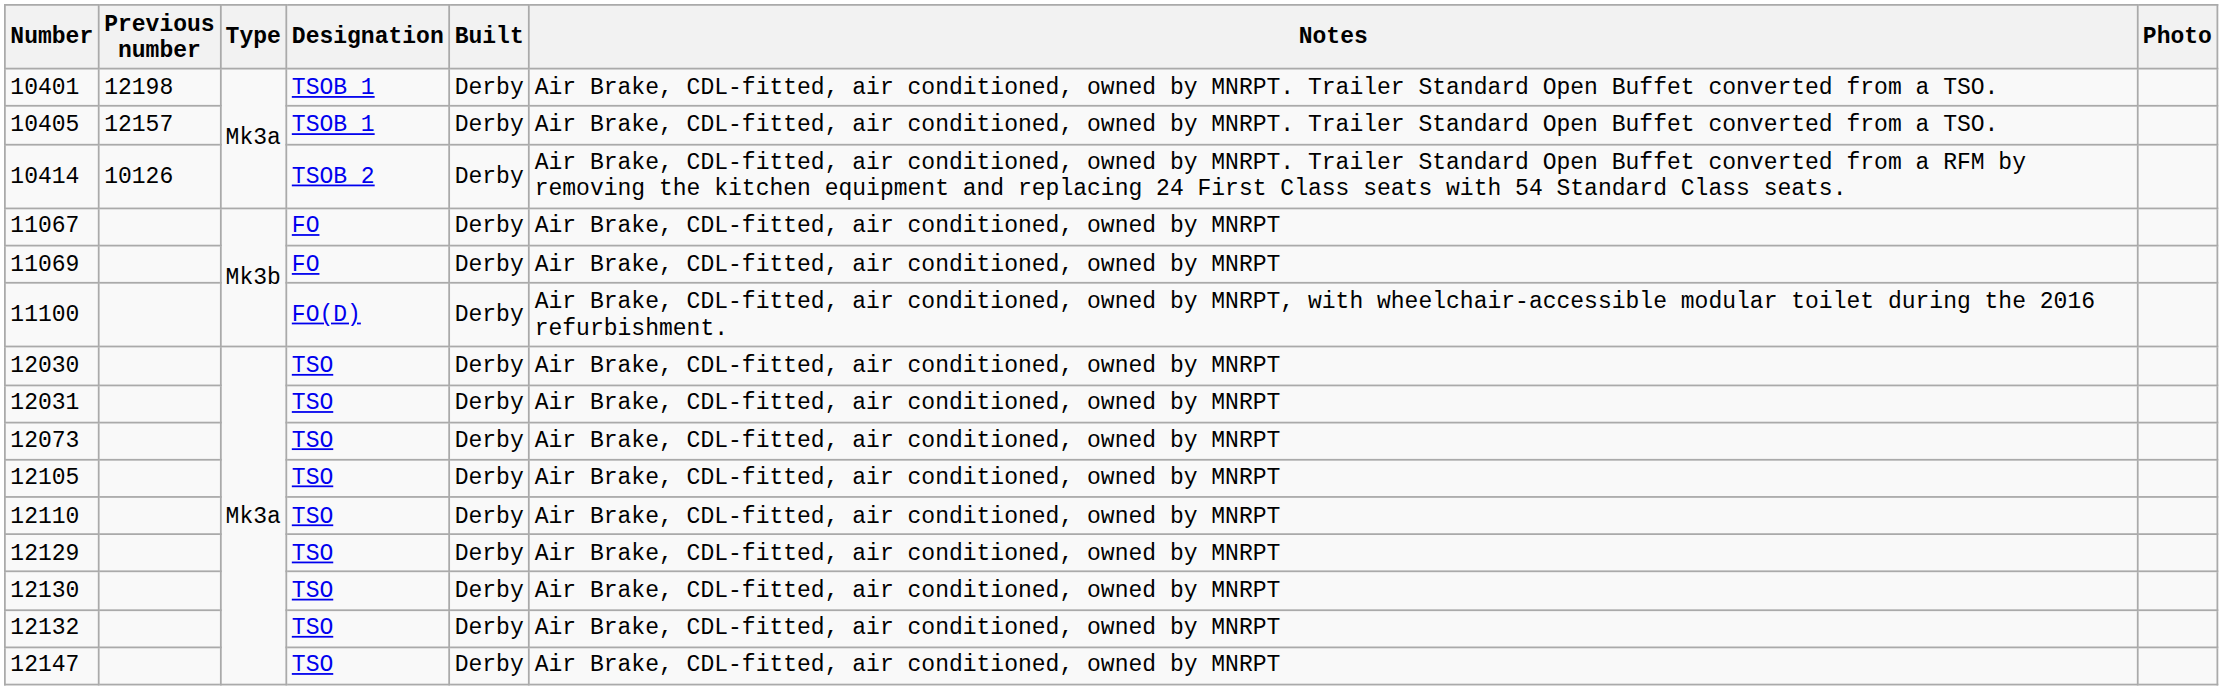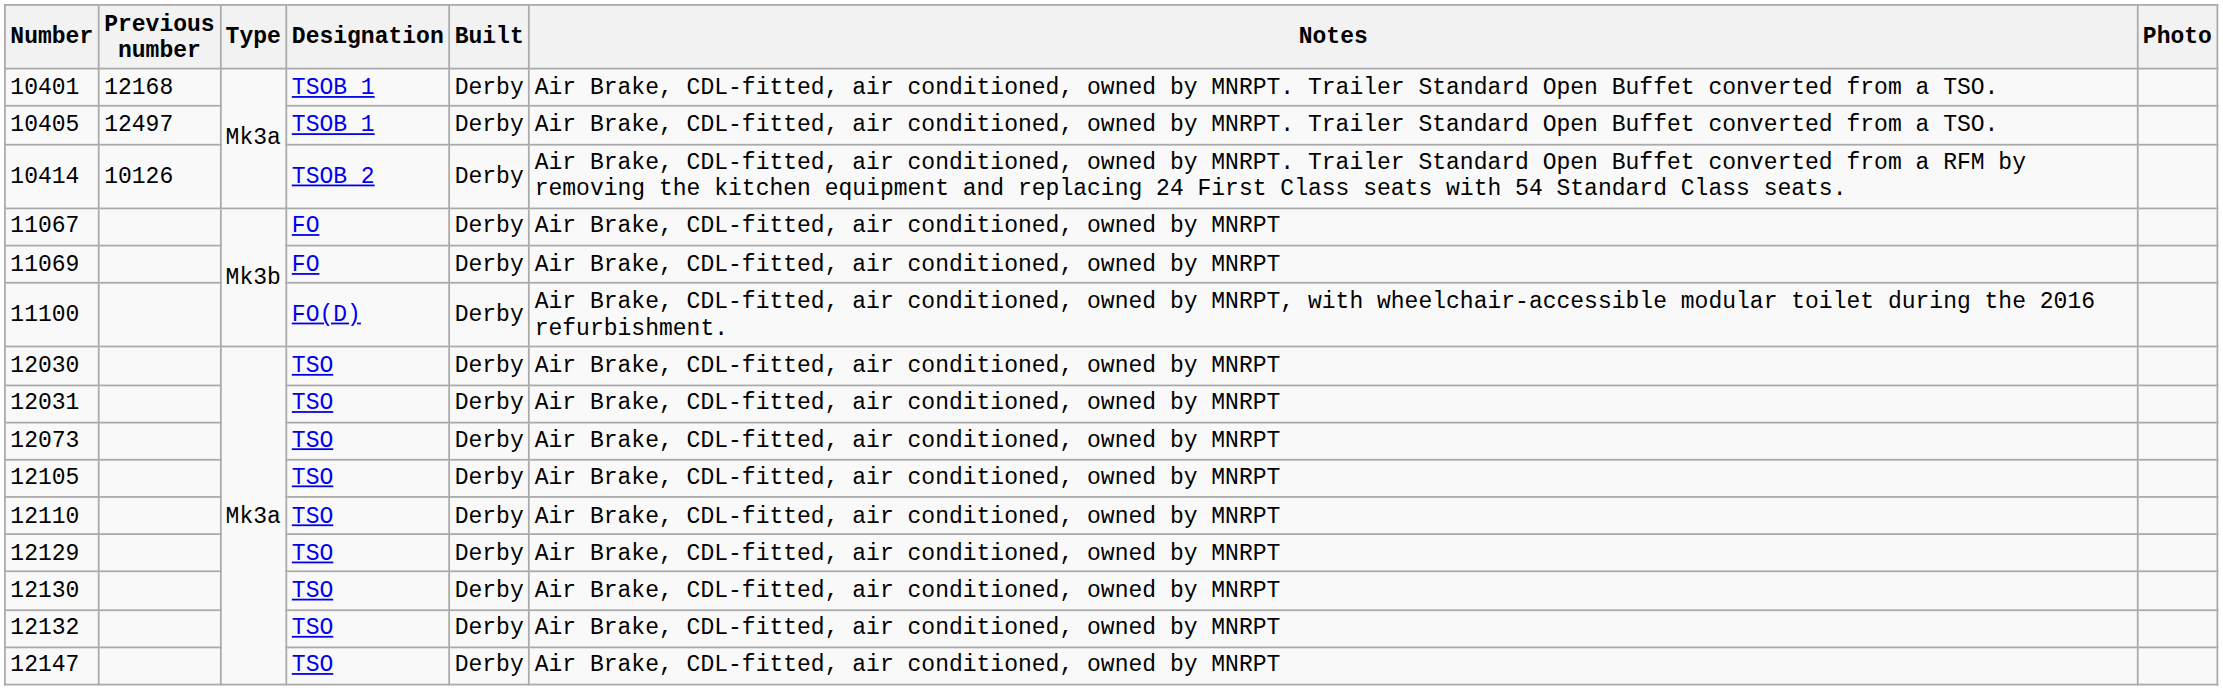10401 | Previous number: 12198 -> 12168
10405 | Previous number: 12157 -> 12497
